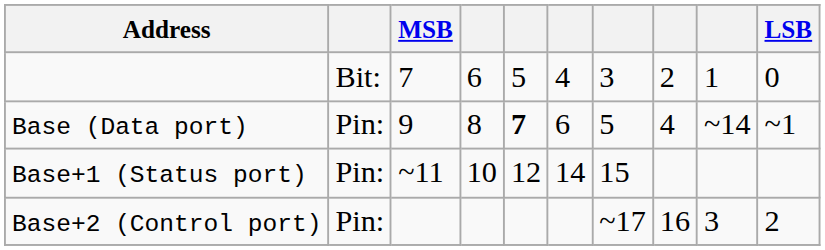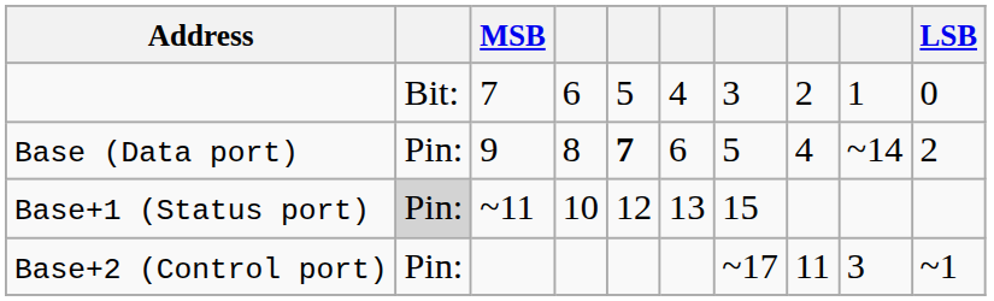Base (Data port) | LSB: ~1 -> 2
Base+1 (Status port) | column 2: no background -> lightgrey background
Base+1 (Status port) | column 6: 14 -> 13
Base+2 (Control port) | column 8: 16 -> 11
Base+2 (Control port) | LSB: 2 -> ~1
